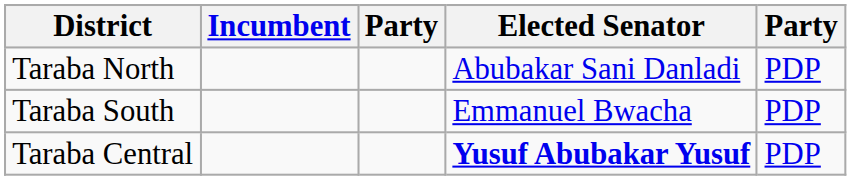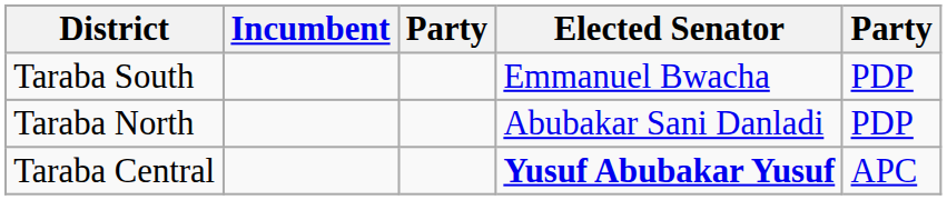rows swapped: Taraba South <-> Taraba North
Taraba Central | column 5: PDP -> APC
